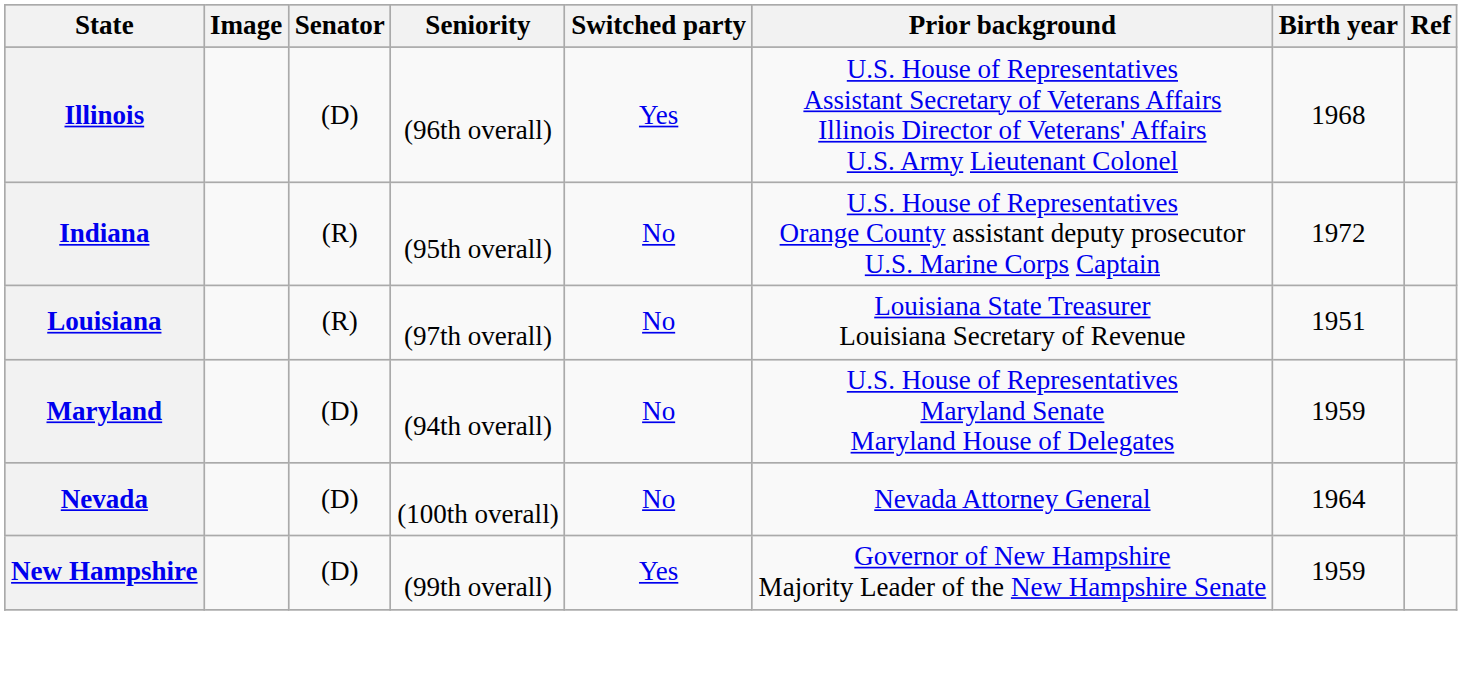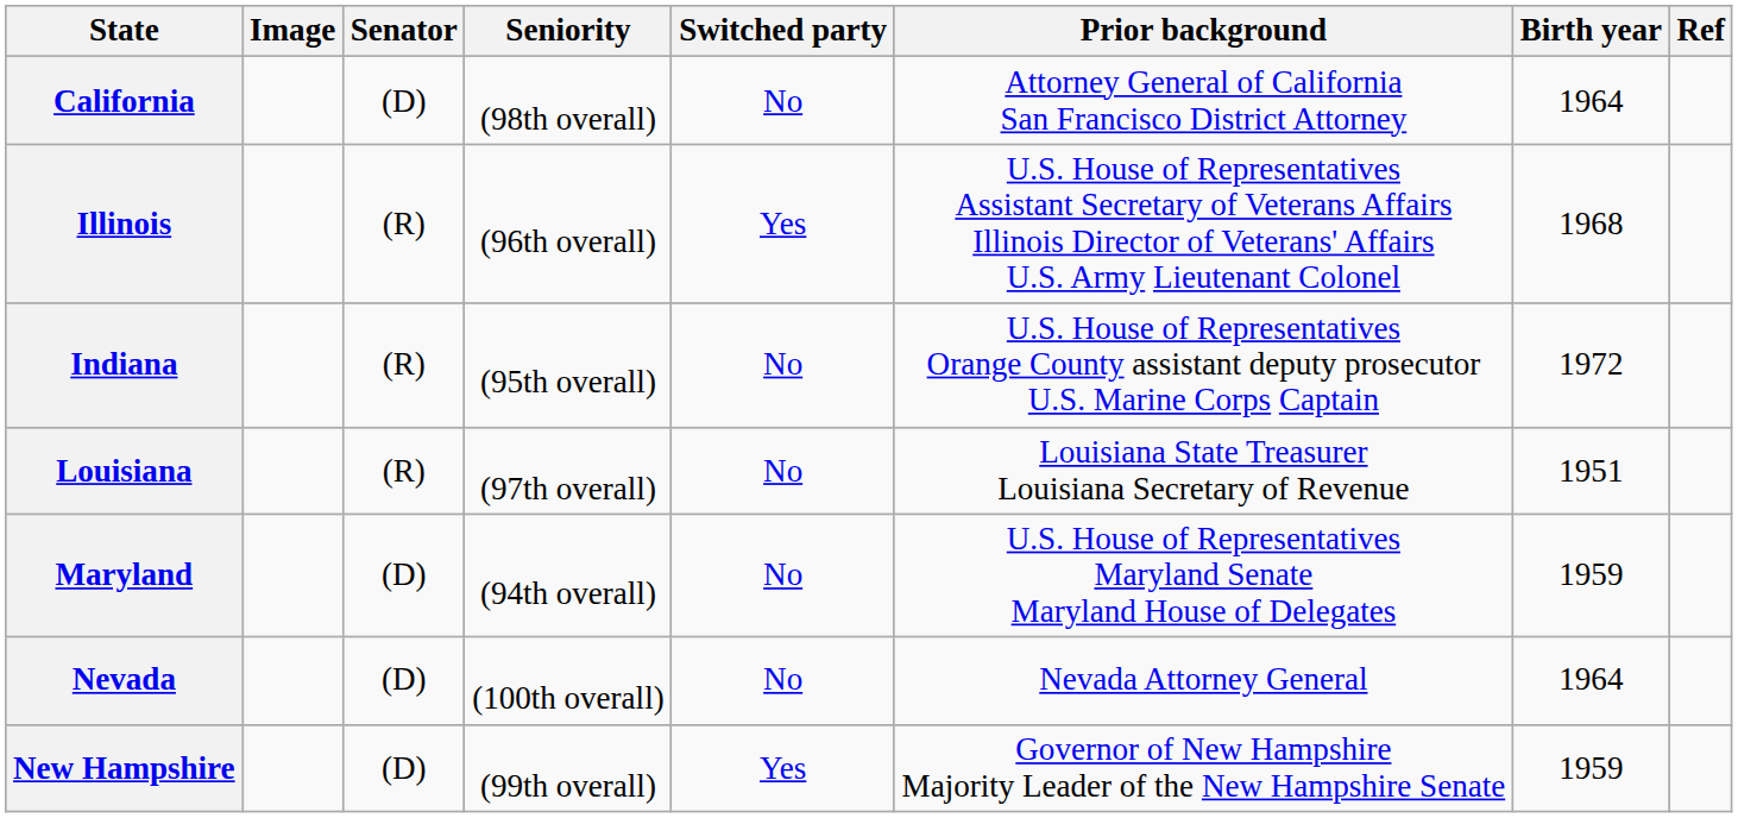+ row: California | (D) | (98th overall) | No | Attorney General of California San Francisco District Attorney | 1964
Illinois | Senator: (D) -> (R)
